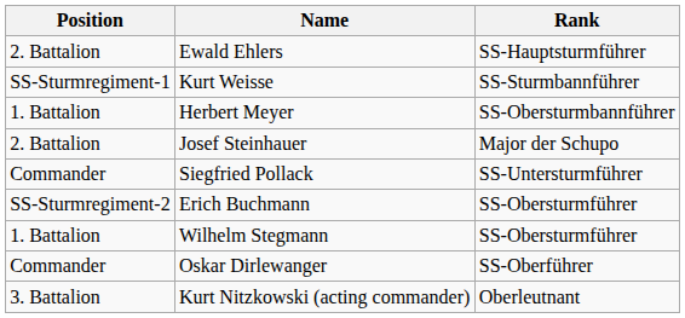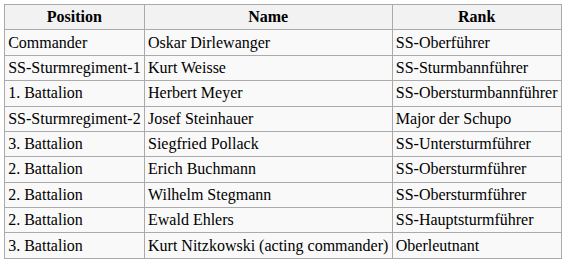rows swapped: Oskar Dirlewanger <-> Ewald Ehlers
Josef Steinhauer | Position: 2. Battalion -> SS-Sturmregiment-2
Siegfried Pollack | Position: Commander -> 3. Battalion
Erich Buchmann | Position: SS-Sturmregiment-2 -> 2. Battalion
Wilhelm Stegmann | Position: 1. Battalion -> 2. Battalion
